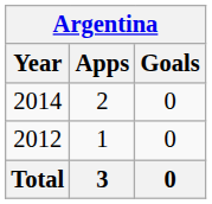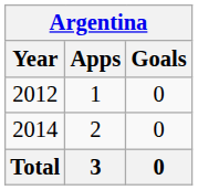rows swapped: 2012 <-> 2014
